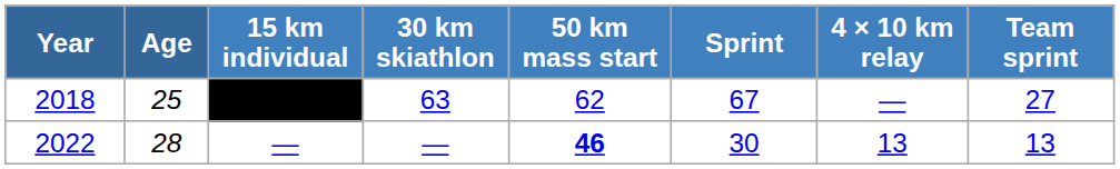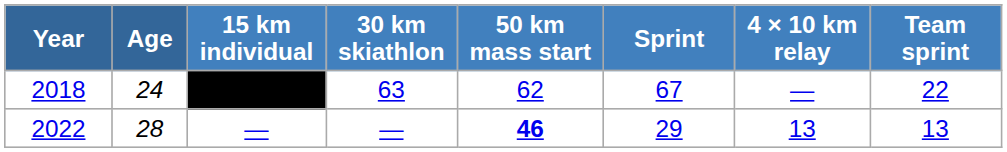2018 | Age: 25 -> 24
2018 | Team sprint: 27 -> 22
2022 | Sprint: 30 -> 29
